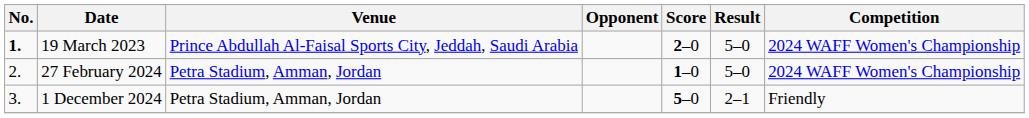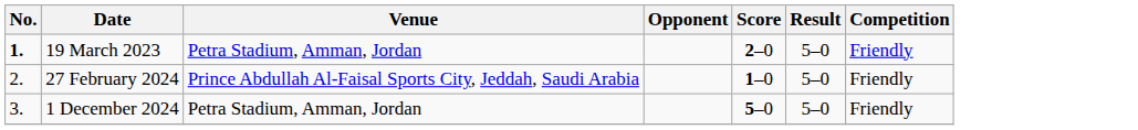19 March 2023 | Venue: Prince Abdullah Al-Faisal Sports City, Jeddah, Saudi Arabia -> Petra Stadium, Amman, Jordan
19 March 2023 | Competition: 2024 WAFF Women's Championship -> Friendly
27 February 2024 | Venue: Petra Stadium, Amman, Jordan -> Prince Abdullah Al-Faisal Sports City, Jeddah, Saudi Arabia
27 February 2024 | Competition: 2024 WAFF Women's Championship -> Friendly
1 December 2024 | Result: 2–1 -> 5–0
